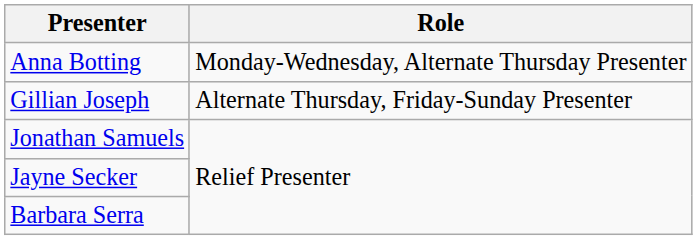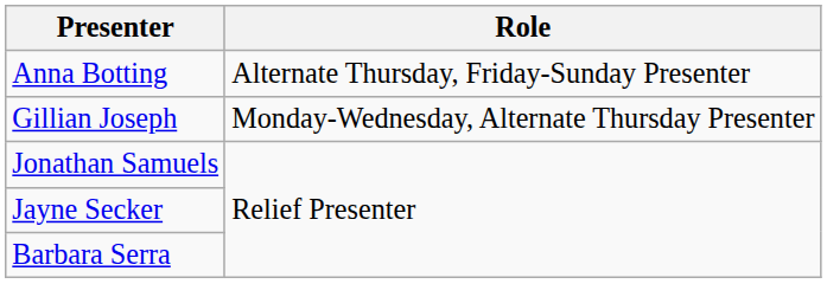Anna Botting | Role: Monday-Wednesday, Alternate Thursday Presenter -> Alternate Thursday, Friday-Sunday Presenter
Gillian Joseph | Role: Alternate Thursday, Friday-Sunday Presenter -> Monday-Wednesday, Alternate Thursday Presenter
